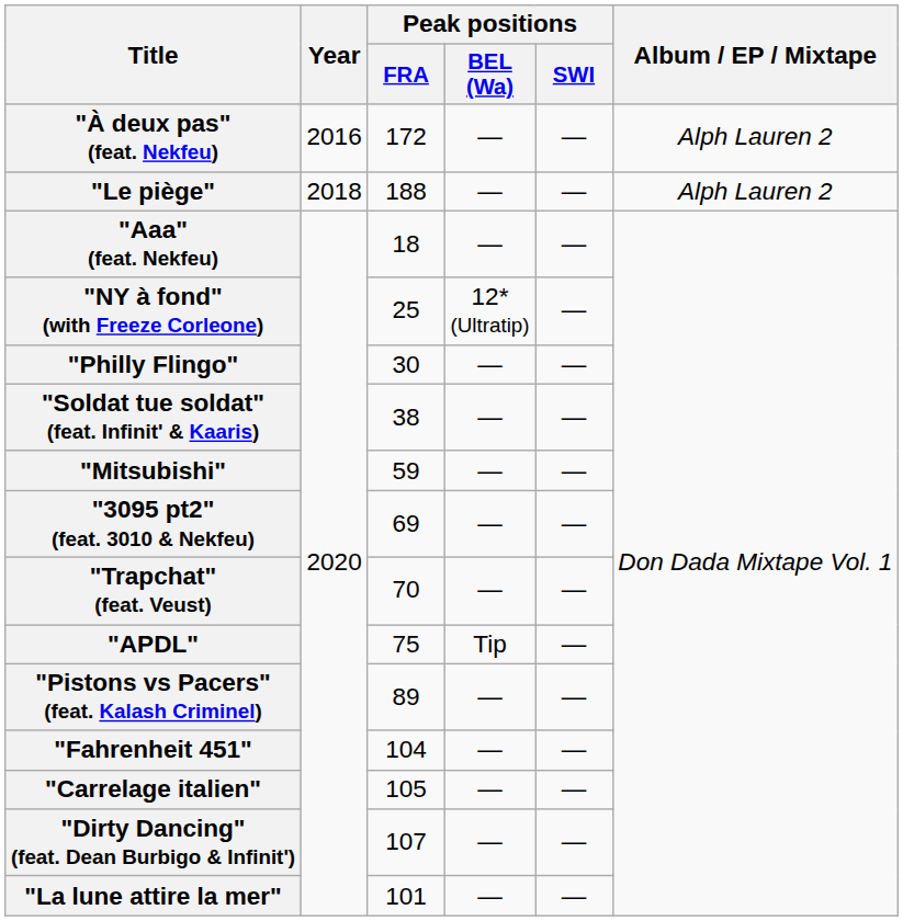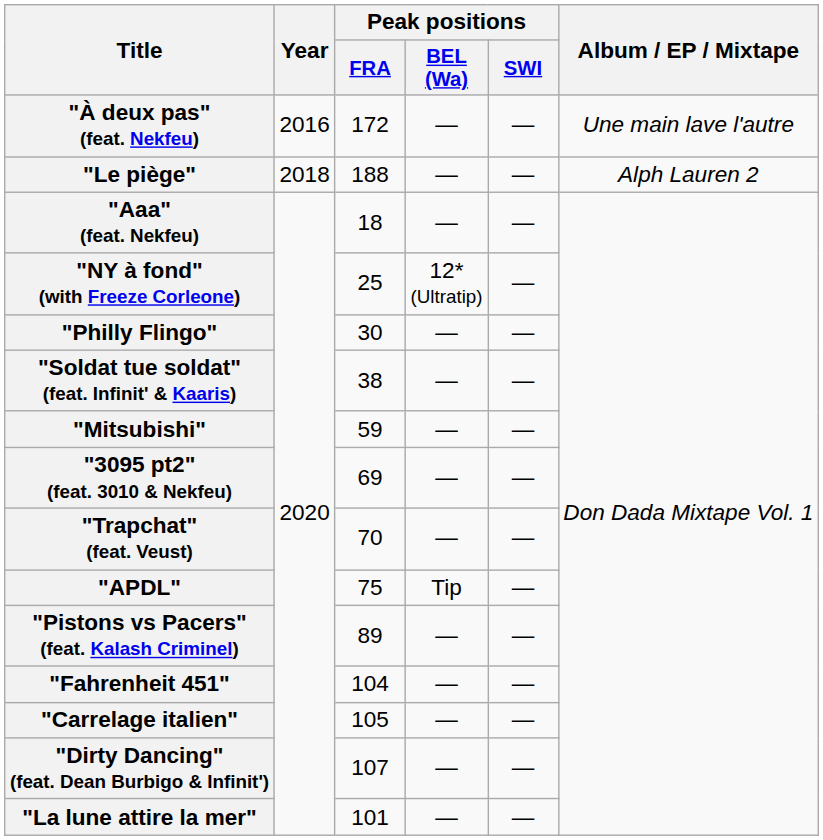"À deux pas" (feat. Nekfeu) | Album / EP / Mixtape: Alph Lauren 2 -> Une main lave l'autre
